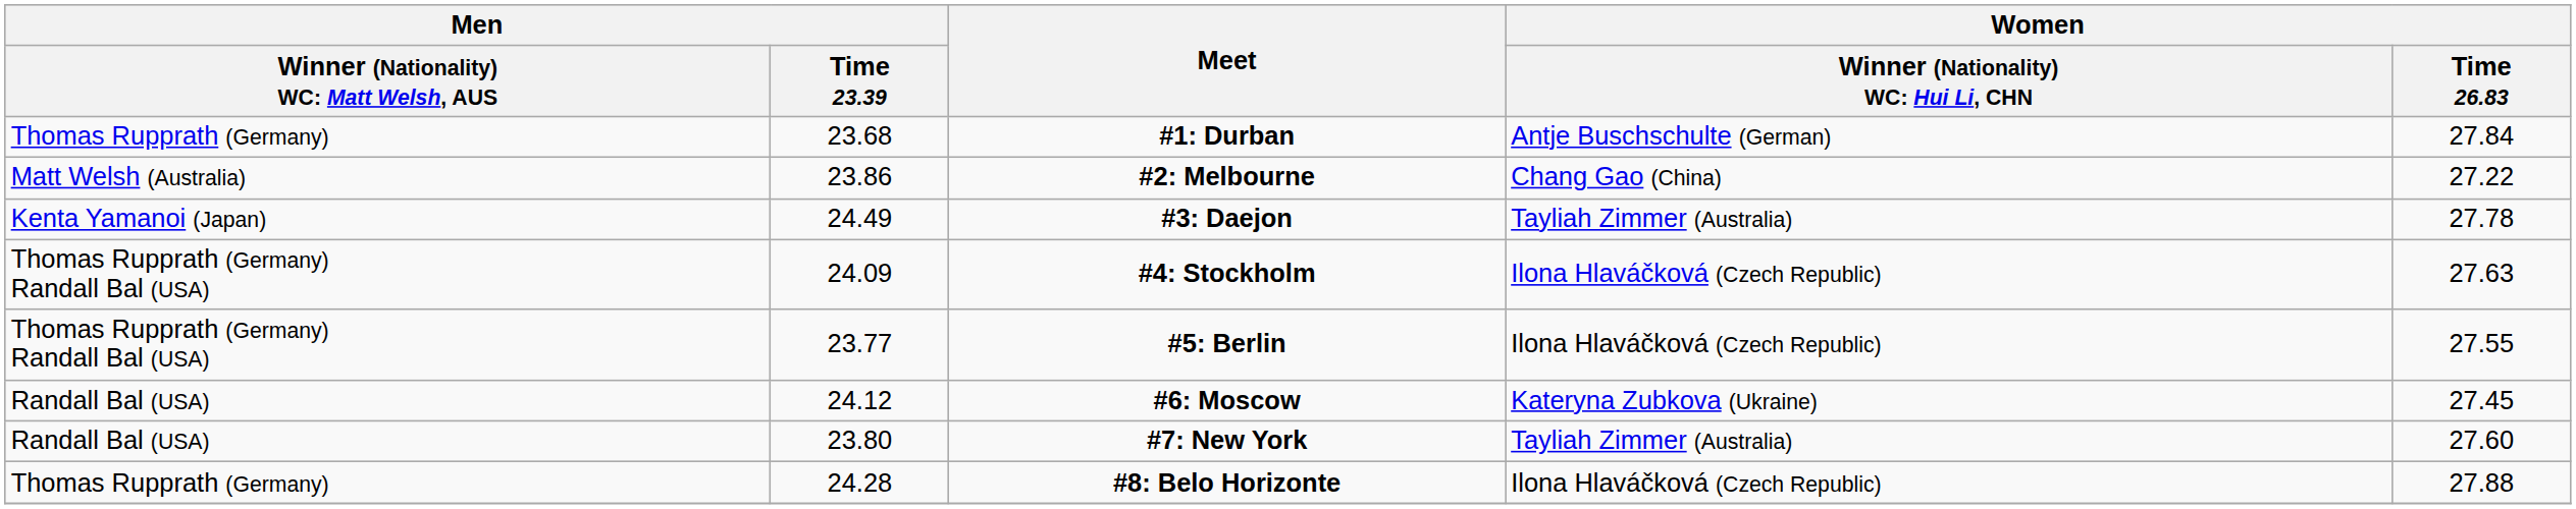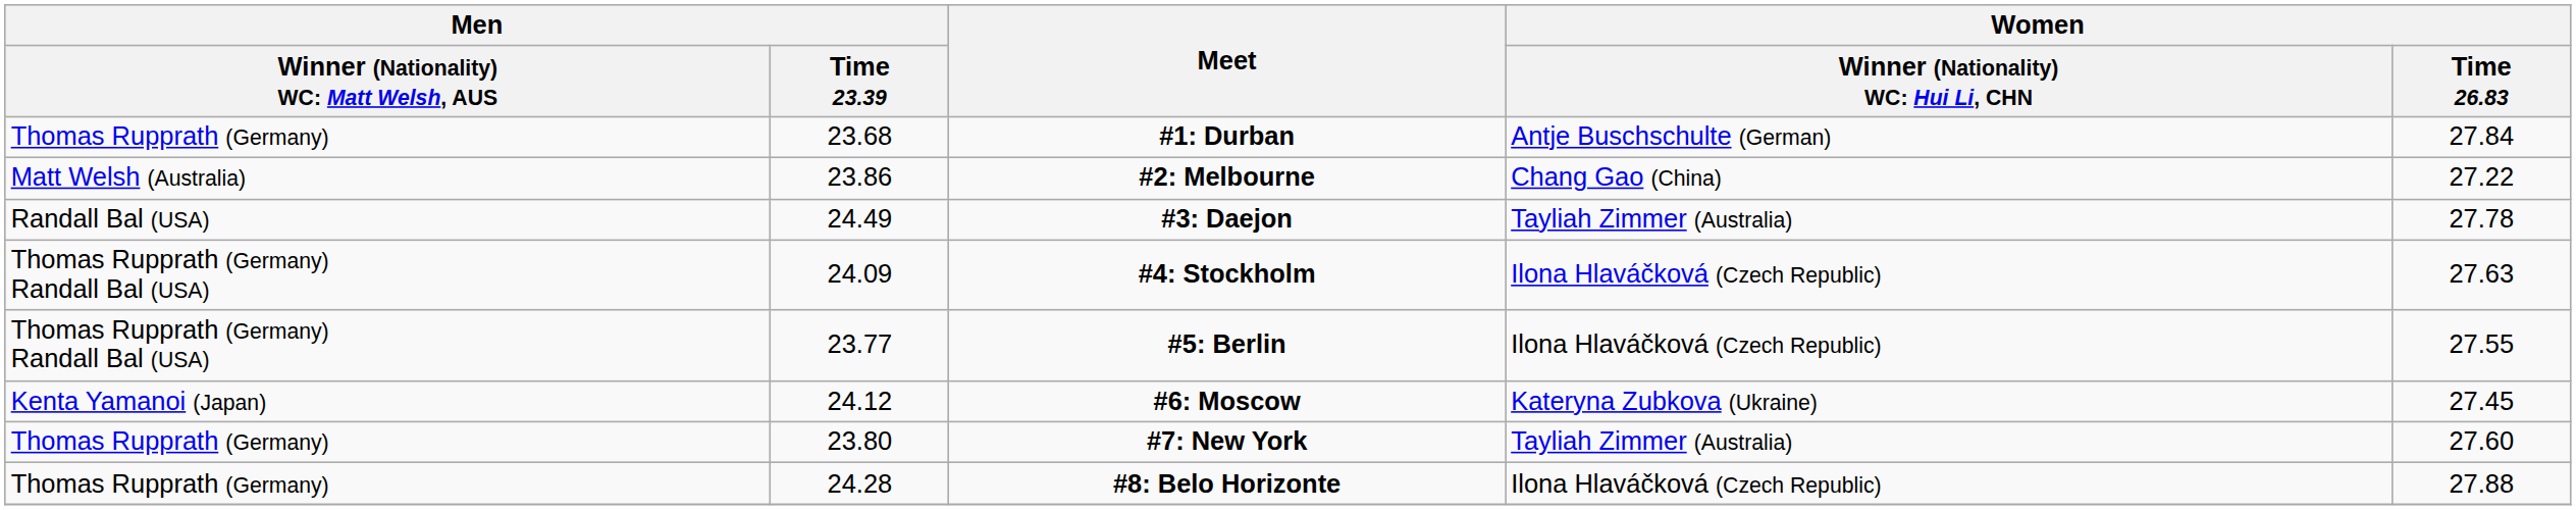#3: Daejon | column 1: Kenta Yamanoi (Japan) -> Randall Bal (USA)
#6: Moscow | column 1: Randall Bal (USA) -> Kenta Yamanoi (Japan)
#7: New York | column 1: Randall Bal (USA) -> Thomas Rupprath (Germany)
